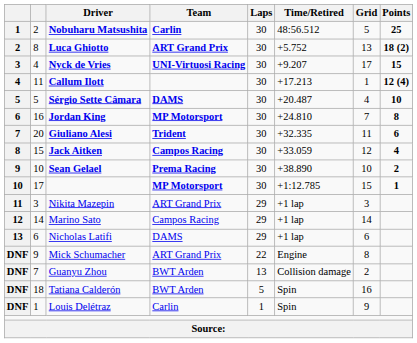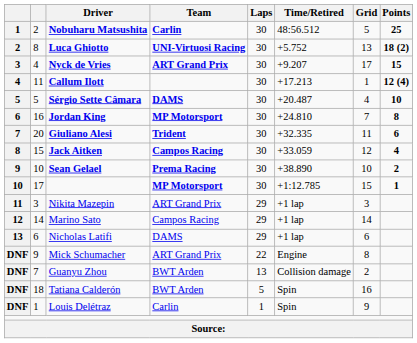Luca Ghiotto | Team: ART Grand Prix -> UNI-Virtuosi Racing
Nyck de Vries | Team: UNI-Virtuosi Racing -> ART Grand Prix
